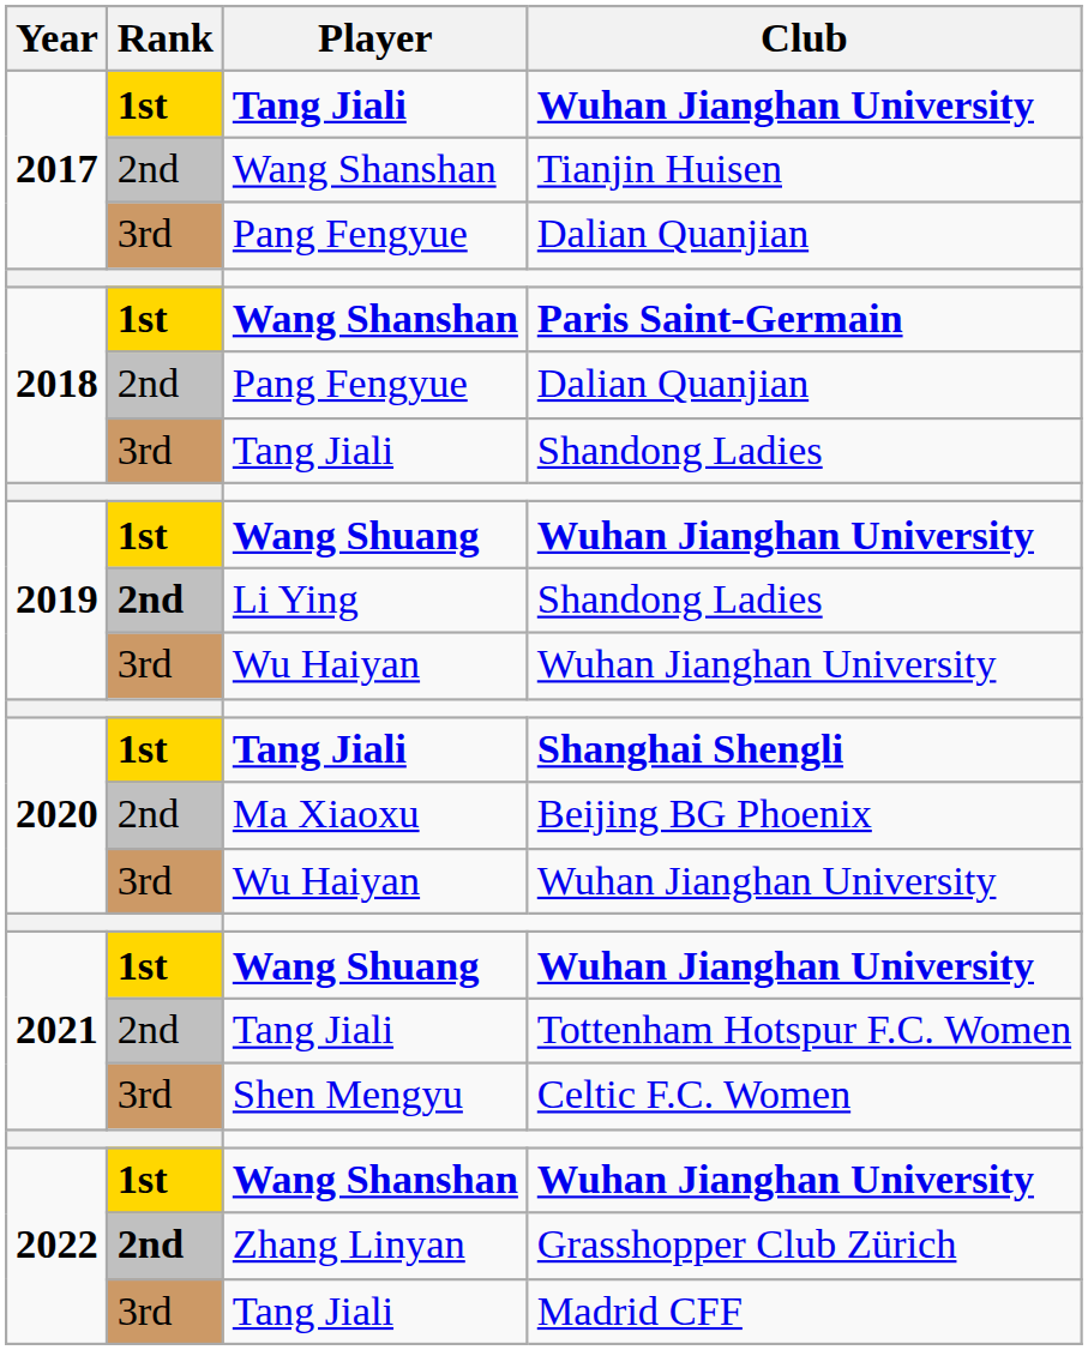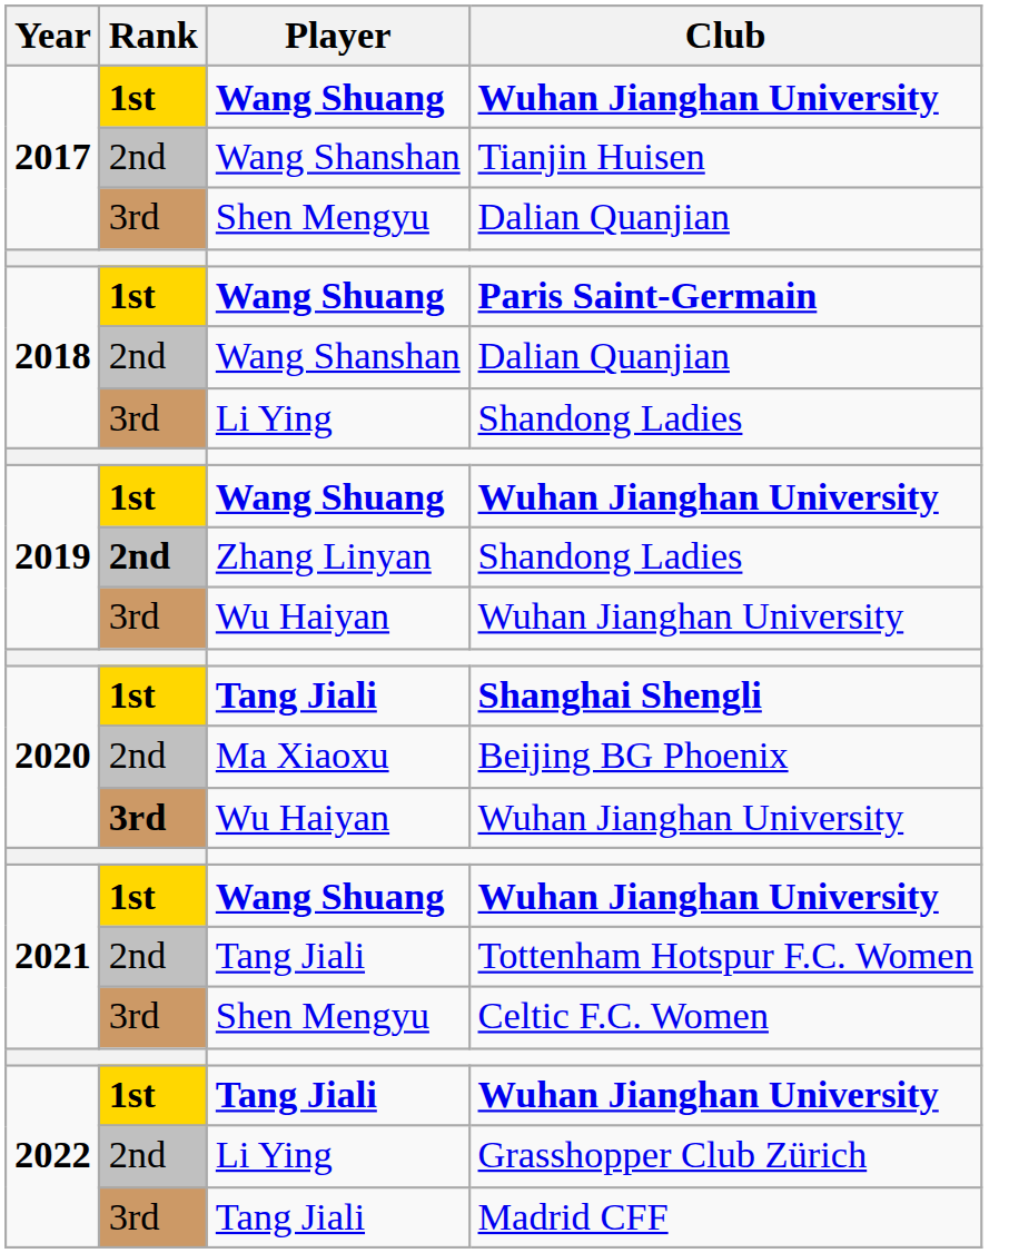2017 / Wuhan Jianghan University | Player: Tang Jiali -> Wang Shuang
2017 / Dalian Quanjian | Player: Pang Fengyue -> Shen Mengyu
Paris Saint-Germain | Player: Wang Shanshan -> Wang Shuang
2018 / Dalian Quanjian | Player: Pang Fengyue -> Wang Shanshan
2018 / Shandong Ladies | Player: Tang Jiali -> Li Ying
2019 / Shandong Ladies | Player: Li Ying -> Zhang Linyan
2020 / Wuhan Jianghan University | Rank: normal -> bold
2022 / Wuhan Jianghan University | Player: Wang Shanshan -> Tang Jiali
Grasshopper Club Zürich | Rank: bold -> normal
Grasshopper Club Zürich | Player: Zhang Linyan -> Li Ying
